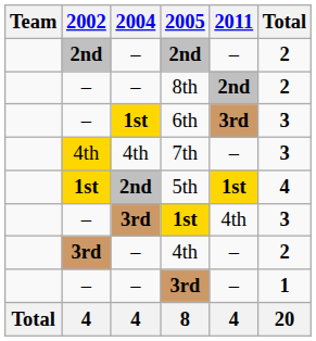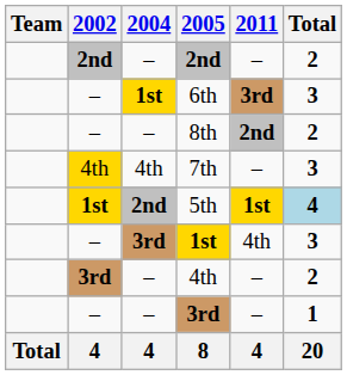rows swapped: 8th <-> 6th
5th | Total: no background -> lightblue background
